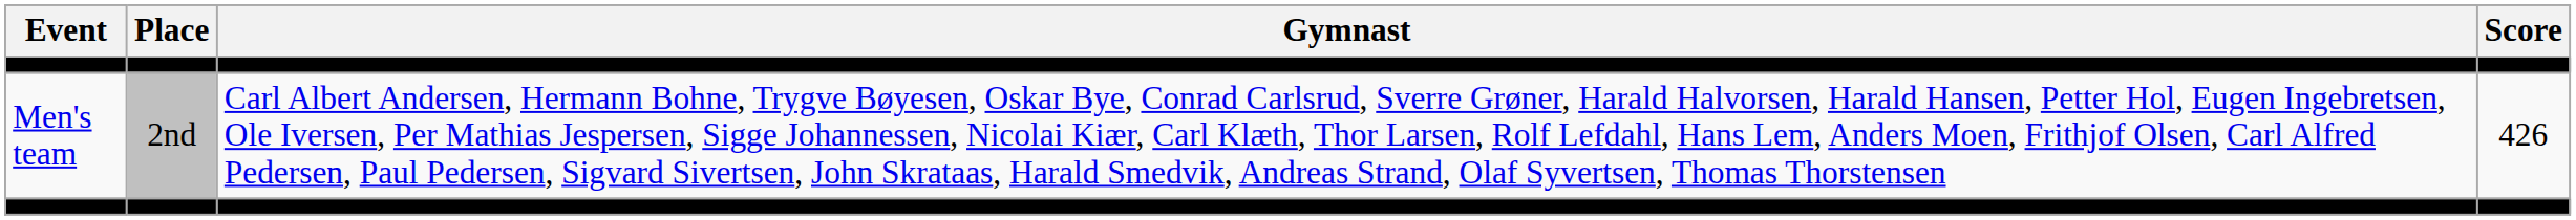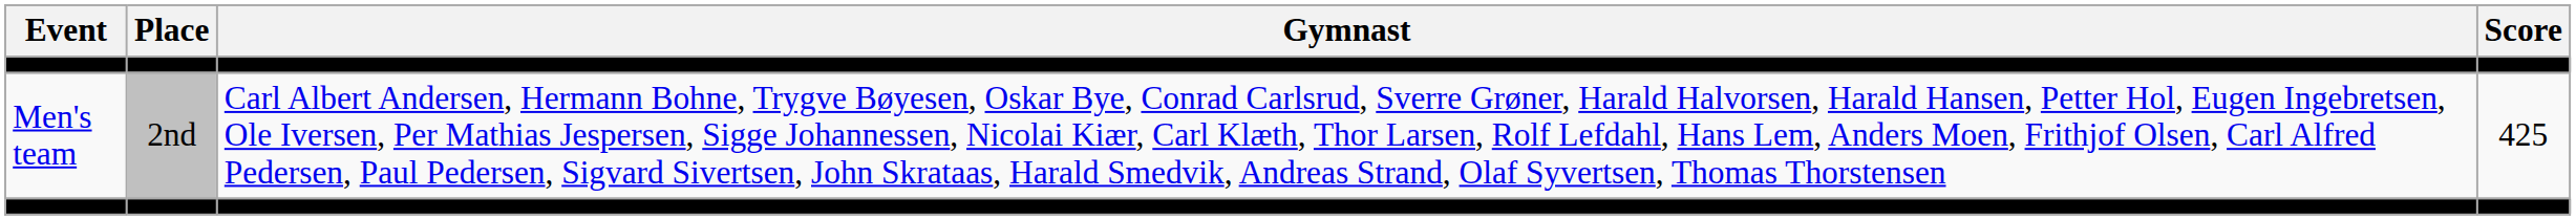Men's team | Score: 426 -> 425
